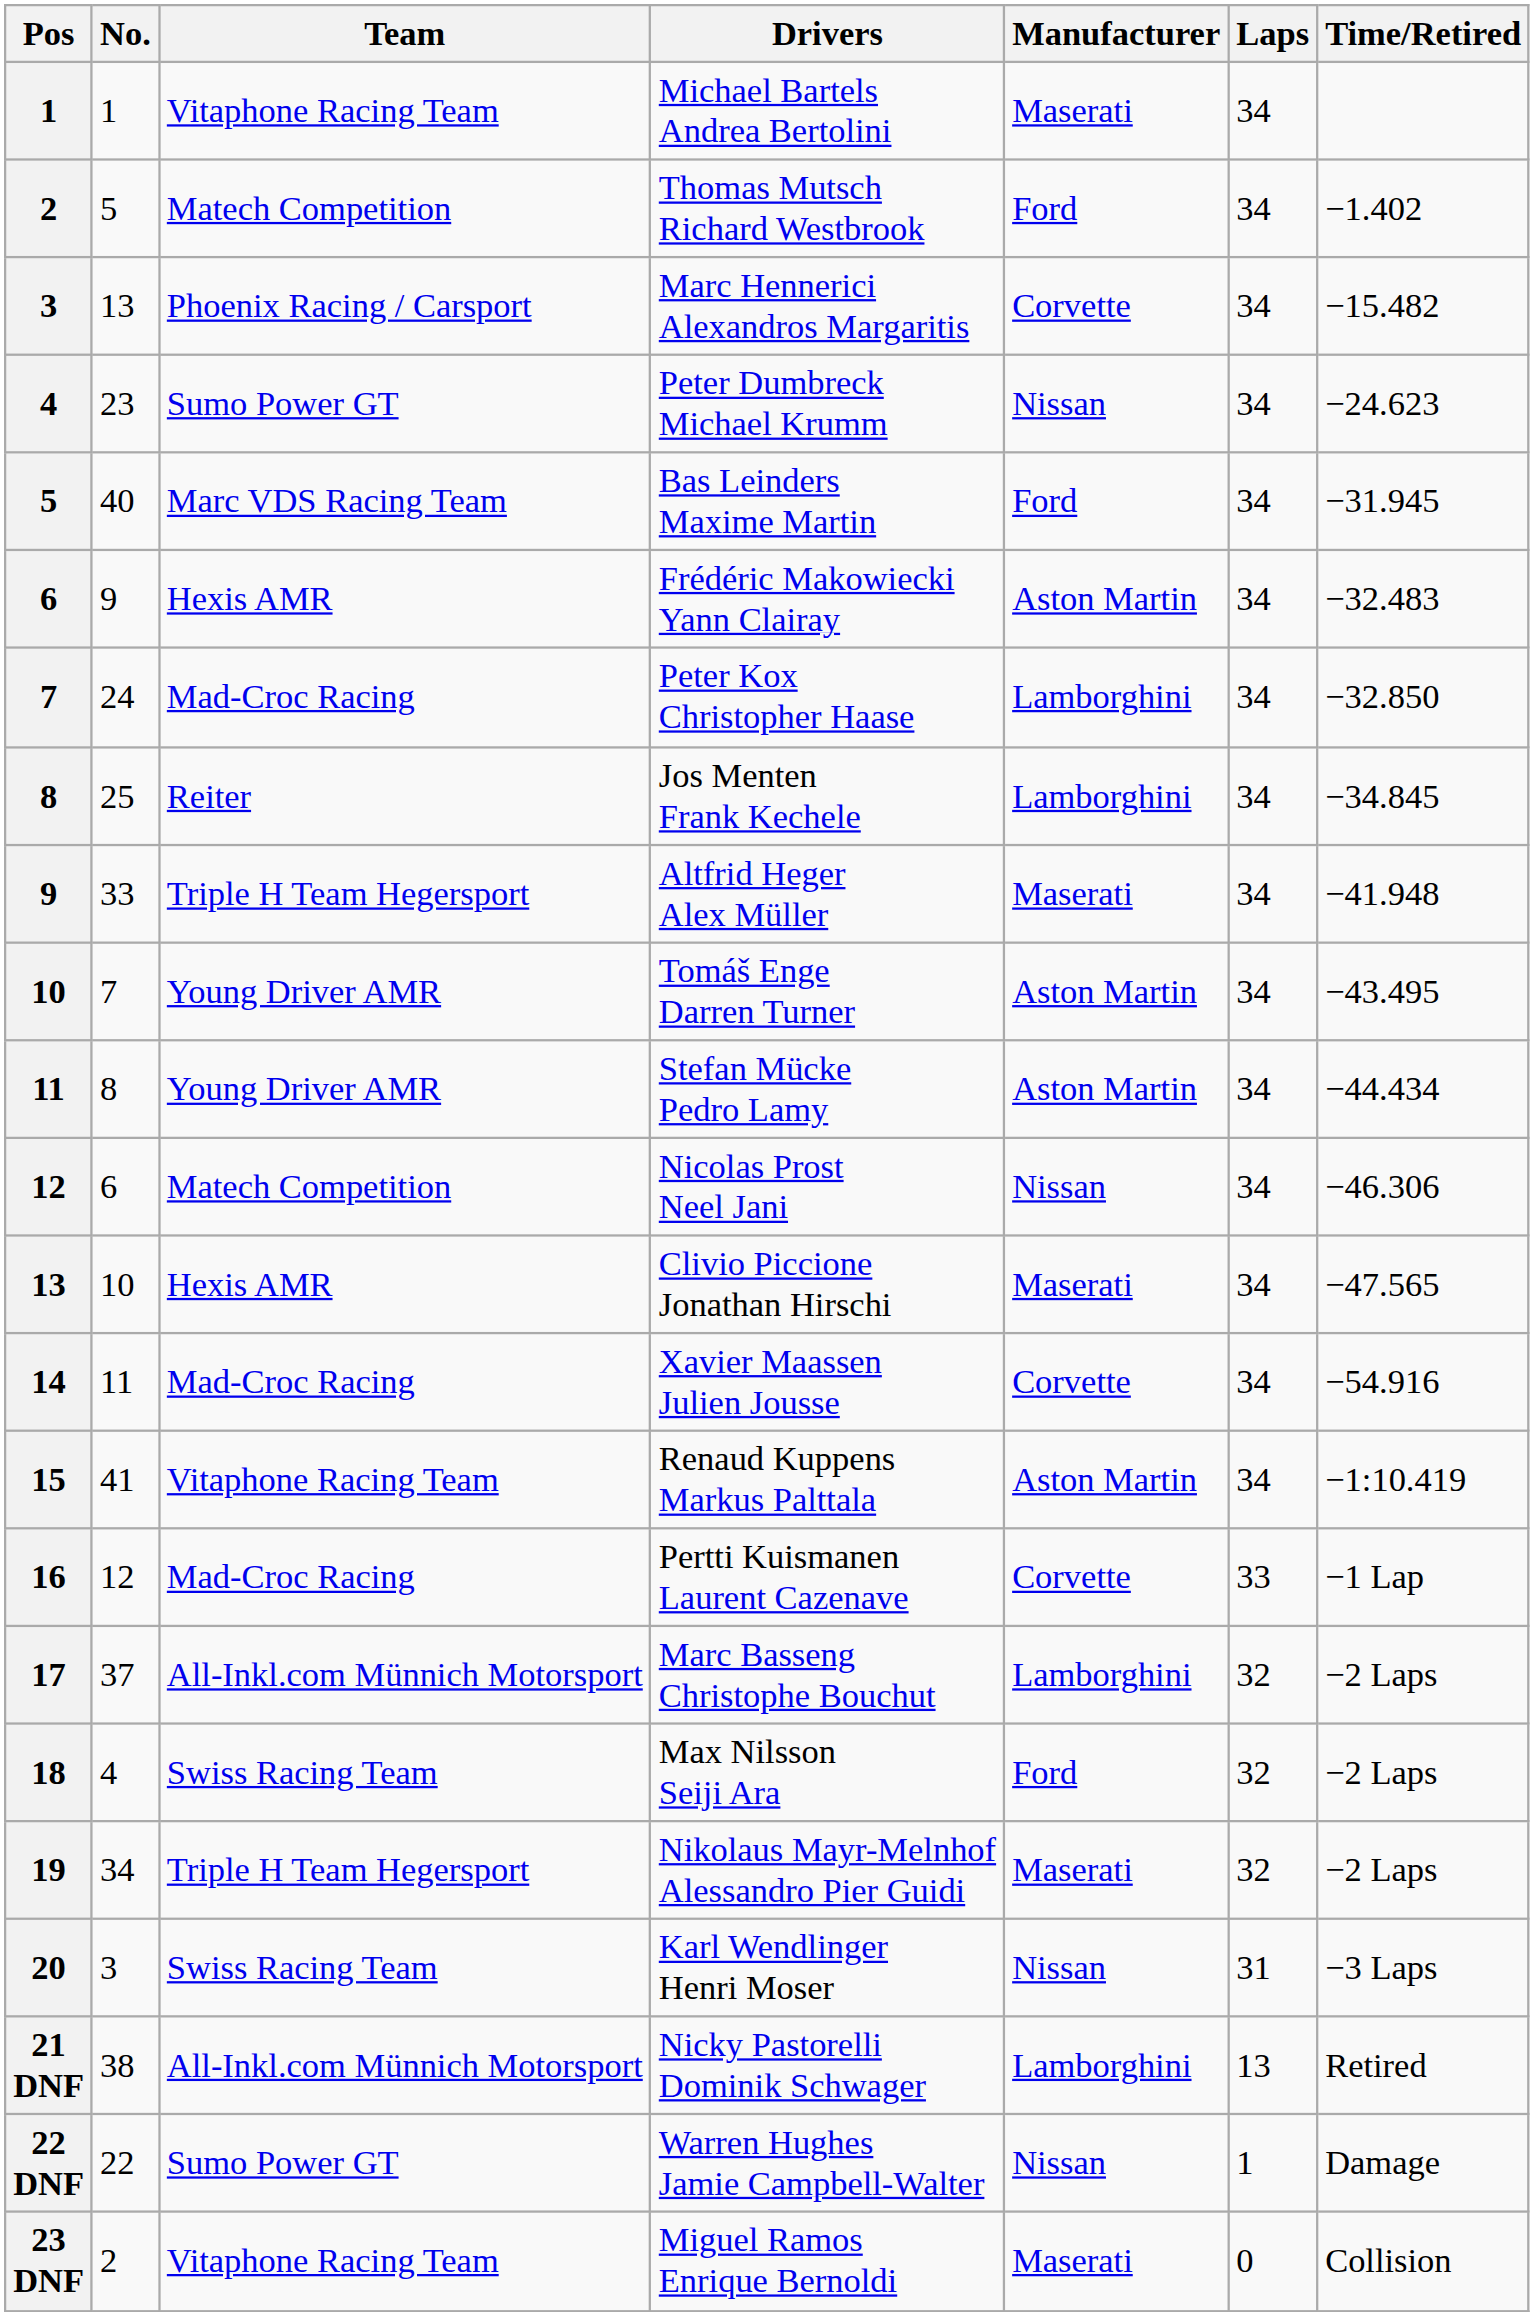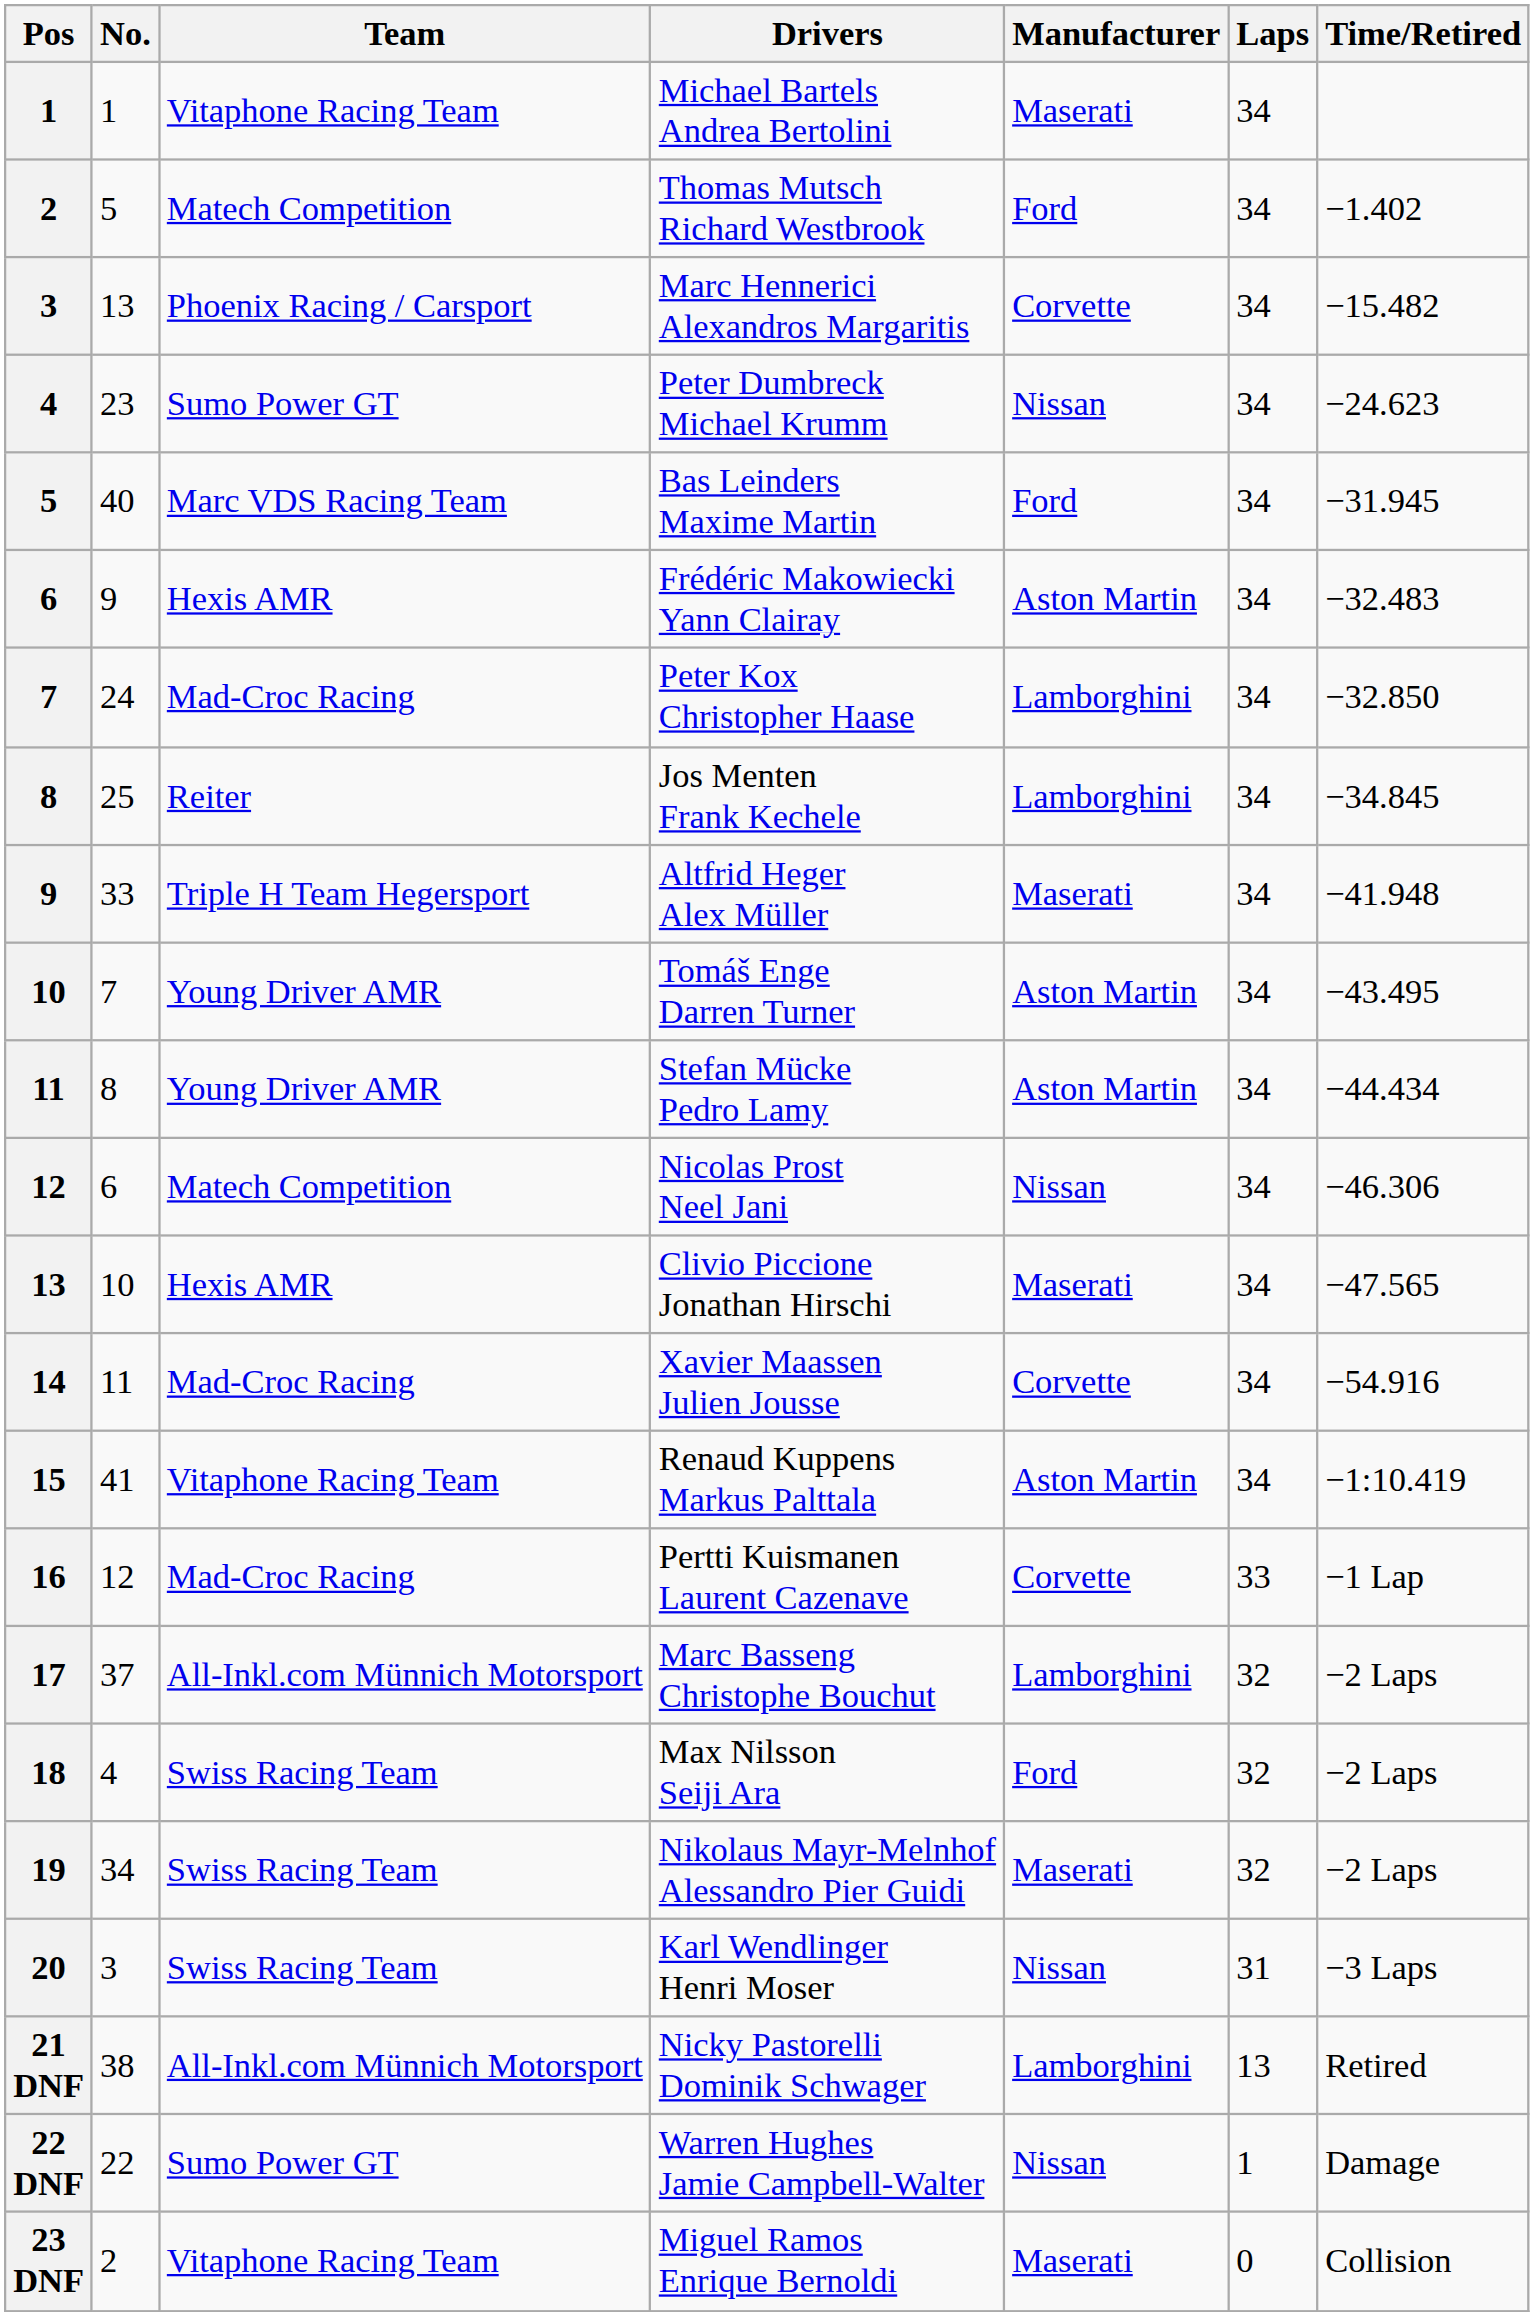Nikolaus Mayr-Melnhof Alessandro Pier Guidi | Team: Triple H Team Hegersport -> Swiss Racing Team
